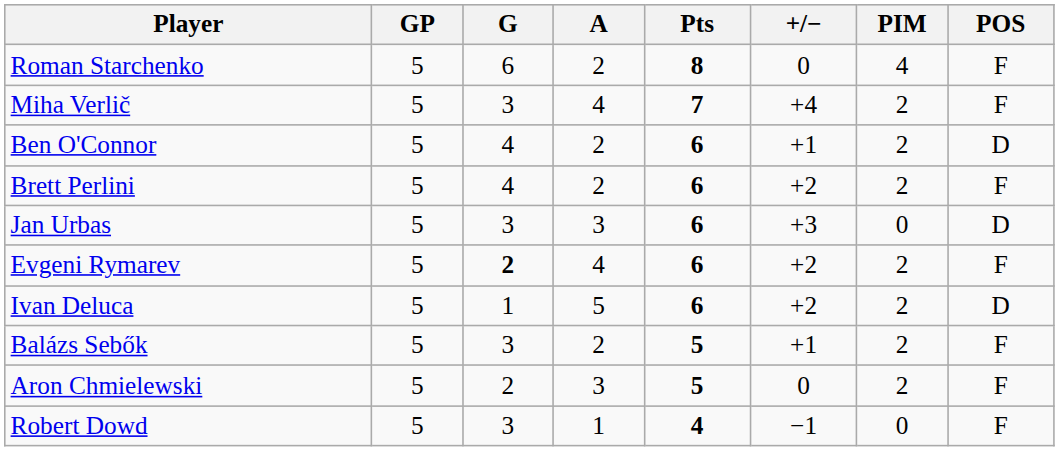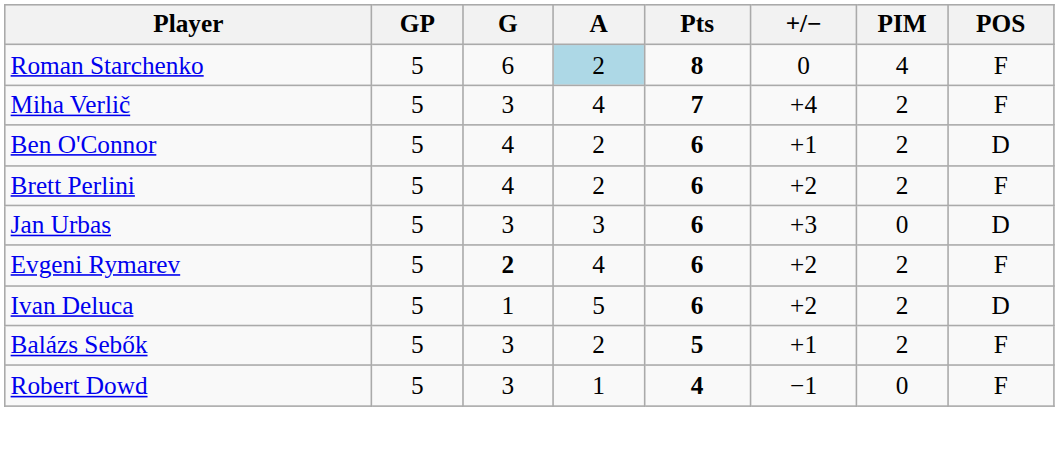Roman Starchenko | A: no background -> lightblue background
- row: Aron Chmielewski | 5 | 2 | 3 | 5 | 0 | 2 | F
